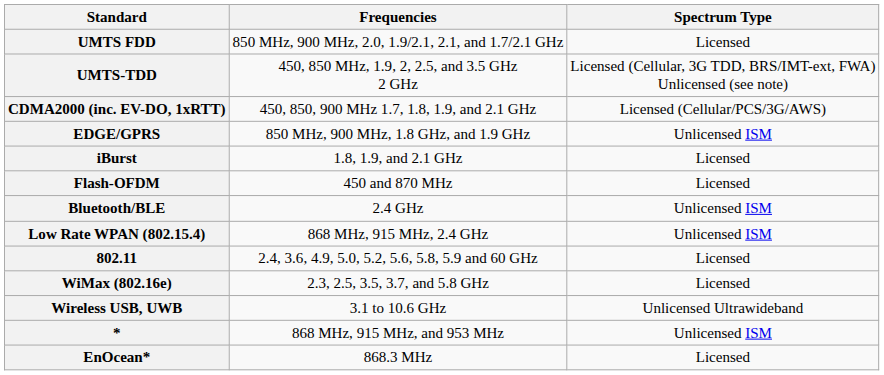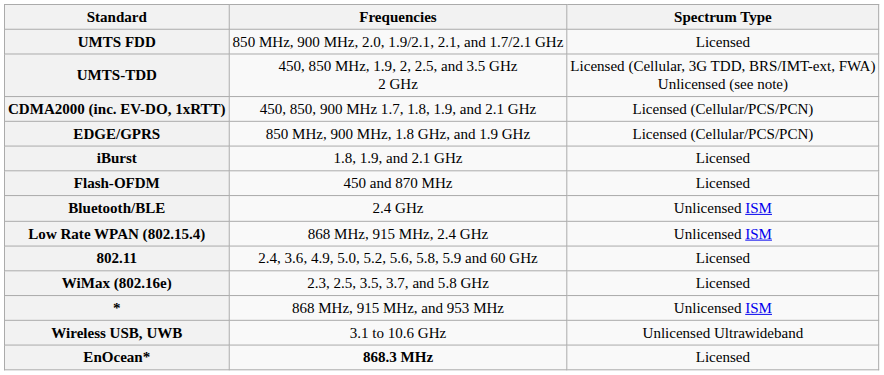CDMA2000 (inc. EV-DO, 1xRTT) | Spectrum Type: Licensed (Cellular/PCS/3G/AWS) -> Licensed (Cellular/PCS/PCN)
EDGE/GPRS | Spectrum Type: Unlicensed ISM -> Licensed (Cellular/PCS/PCN)
rows swapped: Wireless USB, UWB <-> *
EnOcean* | Frequencies: normal -> bold
